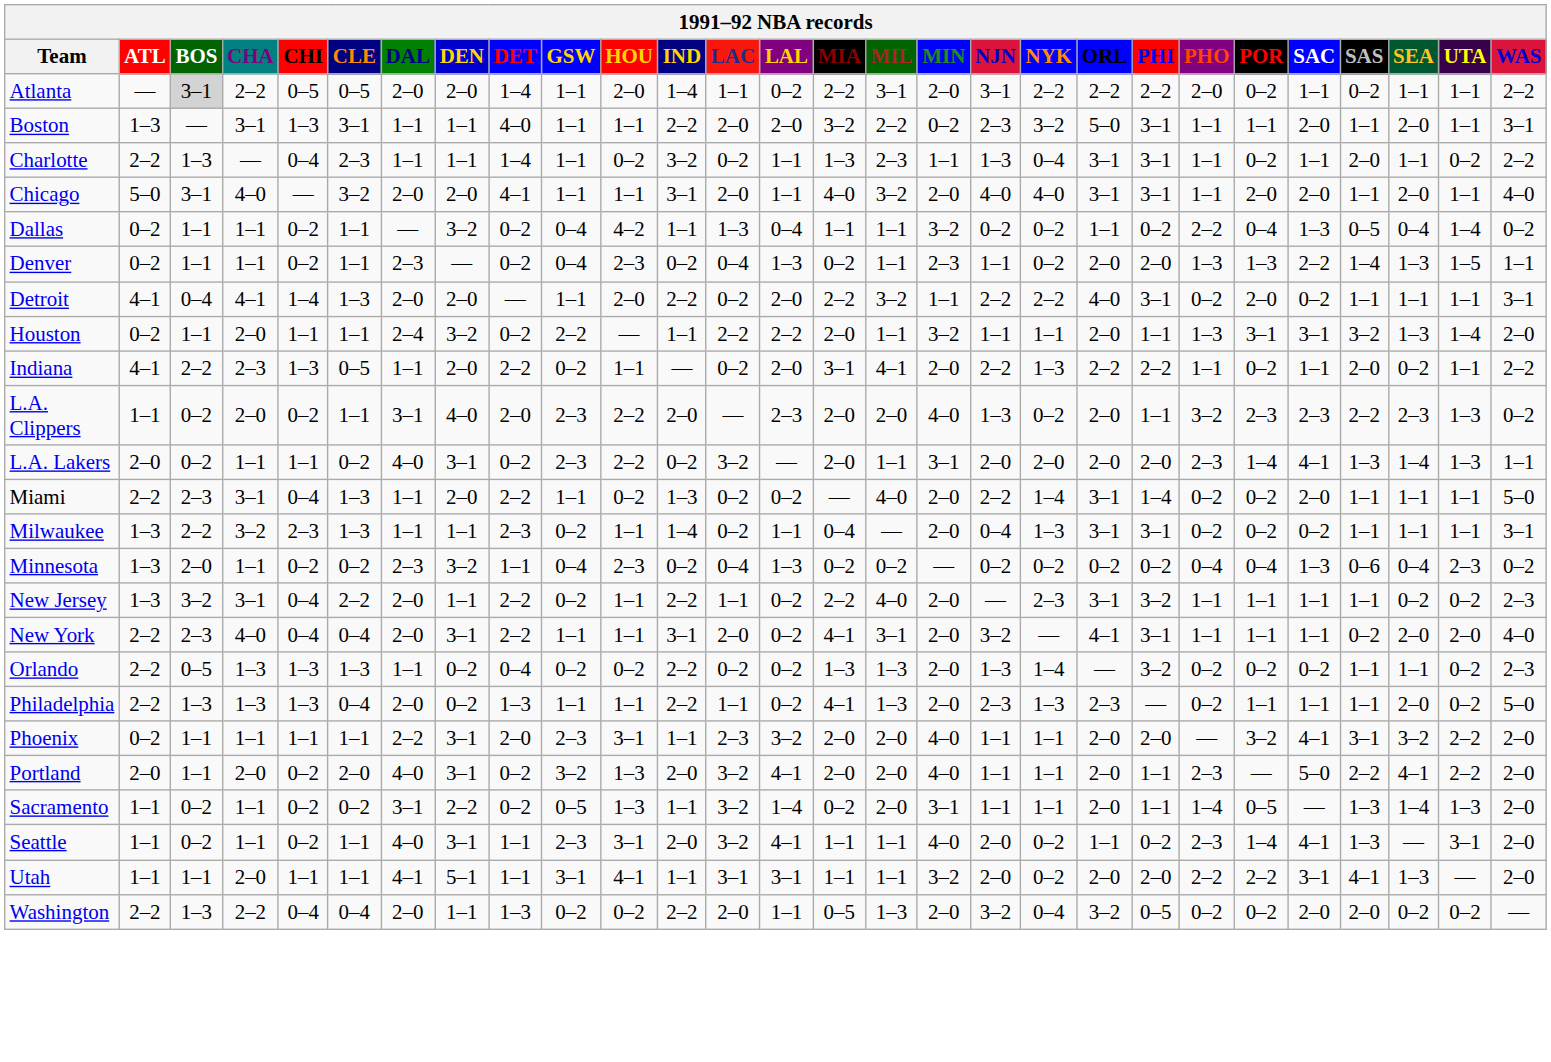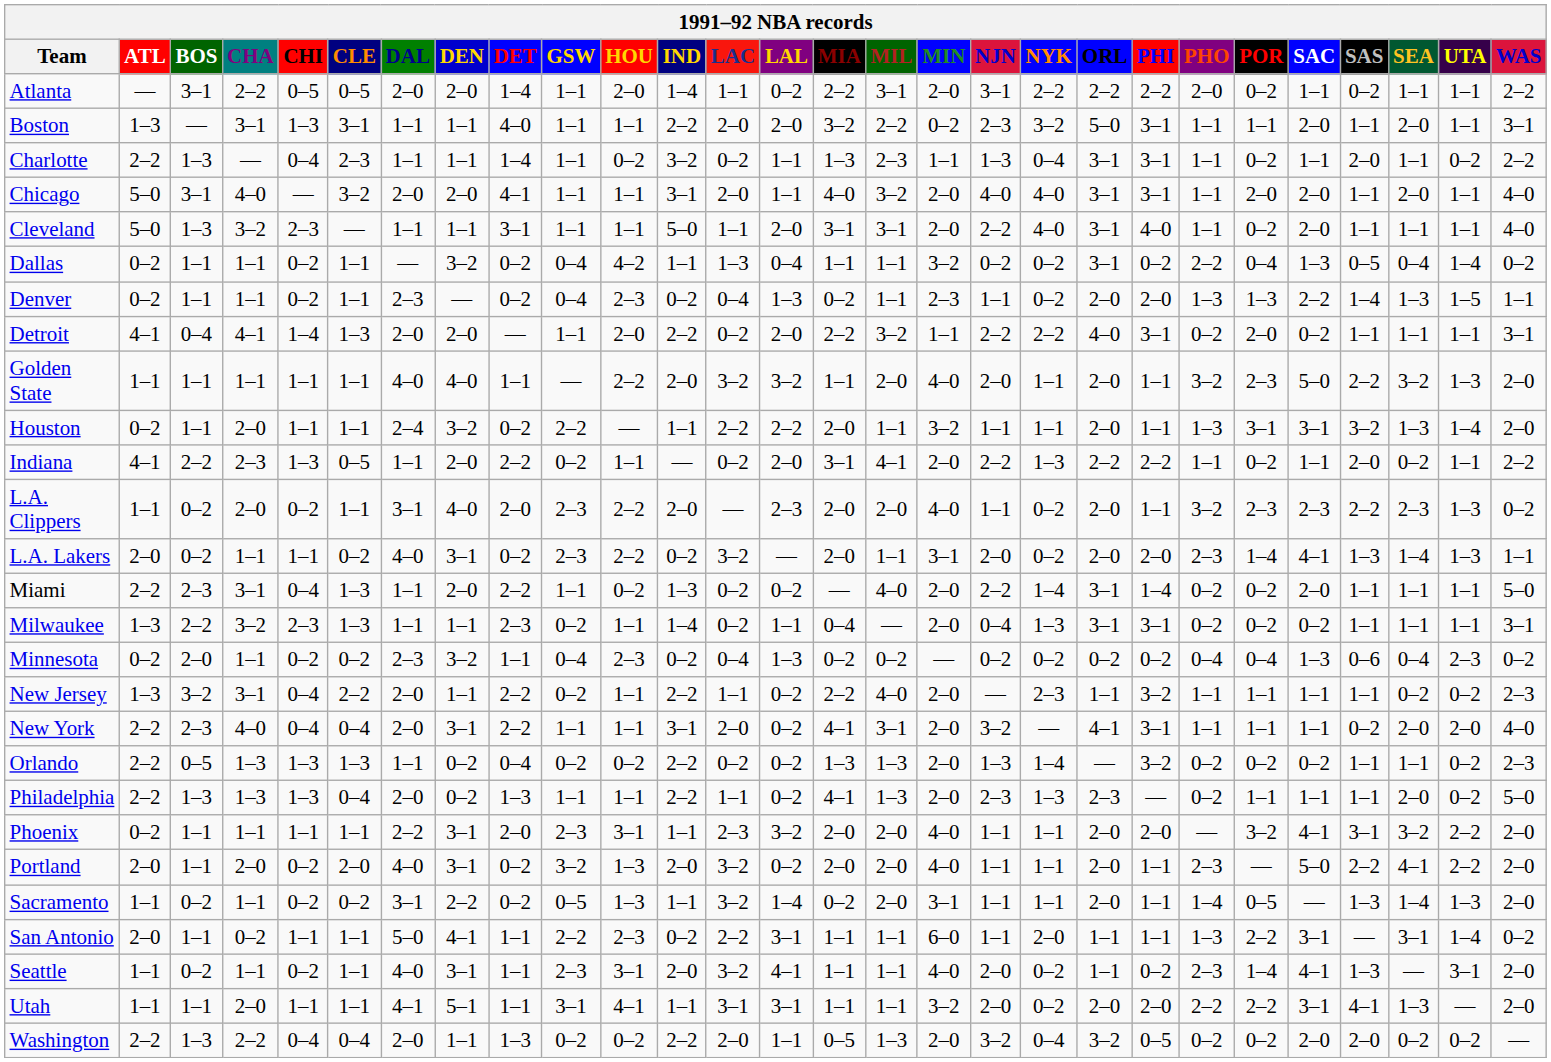Atlanta | BOS: lightgrey background -> no background
+ row: Cleveland | 5–0 | 1–3 | 3–2 | 2–3 | — | 1–1 | 1–1 | 3–1 | 1–1 | 1–1 | 5–0 | 1–1 | 2–0 | 3–1 | 3–1 | 2–0 | 2–2 | 4–0 | 3–1 | 4–0 | 1–1 | 0–2 | 2–0 | 1–1 | 1–1 | 1–1 | 4–0
Dallas | ORL: 1–1 -> 3–1
+ row: Golden State | 1–1 | 1–1 | 1–1 | 1–1 | 1–1 | 4–0 | 4–0 | 1–1 | — | 2–2 | 2–0 | 3–2 | 3–2 | 1–1 | 2–0 | 4–0 | 2–0 | 1–1 | 2–0 | 1–1 | 3–2 | 2–3 | 5–0 | 2–2 | 3–2 | 1–3 | 2–0
L.A. Clippers | NJN: 1–3 -> 1–1
L.A. Lakers | NYK: 2–0 -> 0–2
Minnesota | ATL: 1–3 -> 0–2
New Jersey | ORL: 3–1 -> 1–1
Portland | LAL: 4–1 -> 0–2
+ row: San Antonio | 2–0 | 1–1 | 0–2 | 1–1 | 1–1 | 5–0 | 4–1 | 1–1 | 2–2 | 2–3 | 0–2 | 2–2 | 3–1 | 1–1 | 1–1 | 6–0 | 1–1 | 2–0 | 1–1 | 1–1 | 1–3 | 2–2 | 3–1 | — | 3–1 | 1–4 | 0–2
